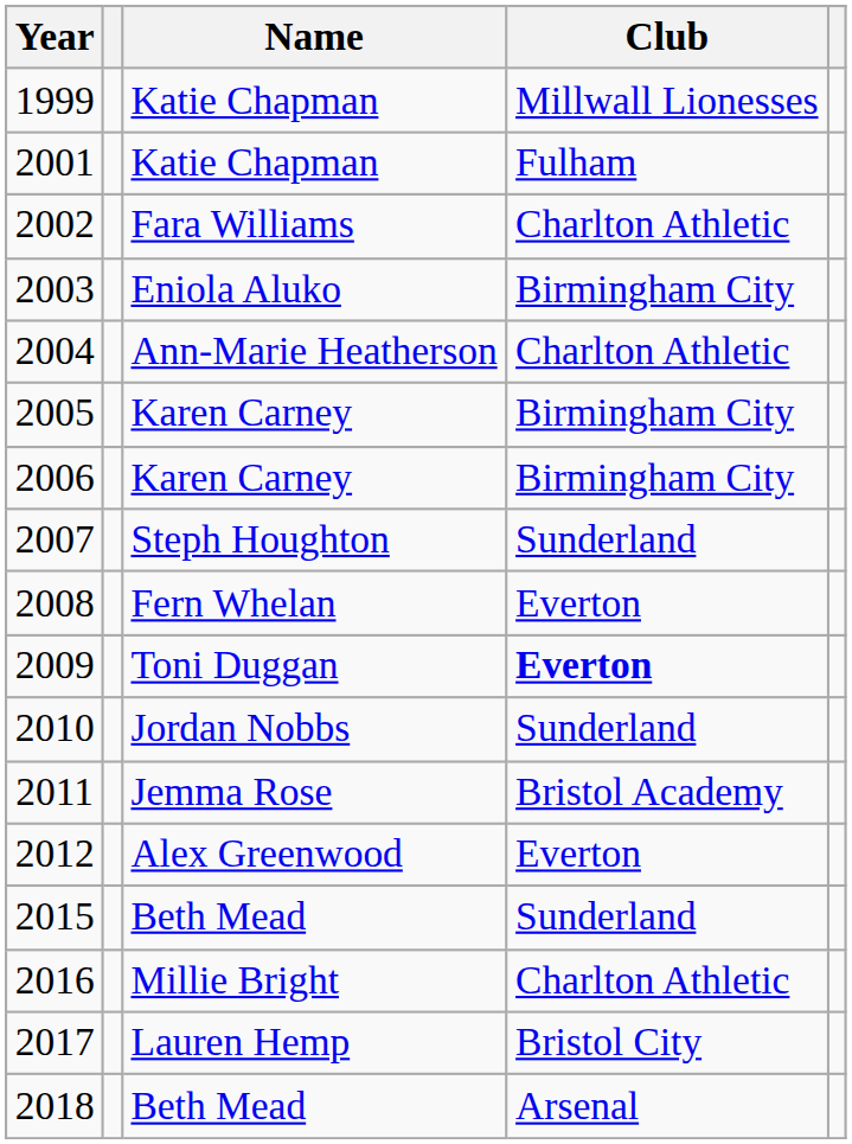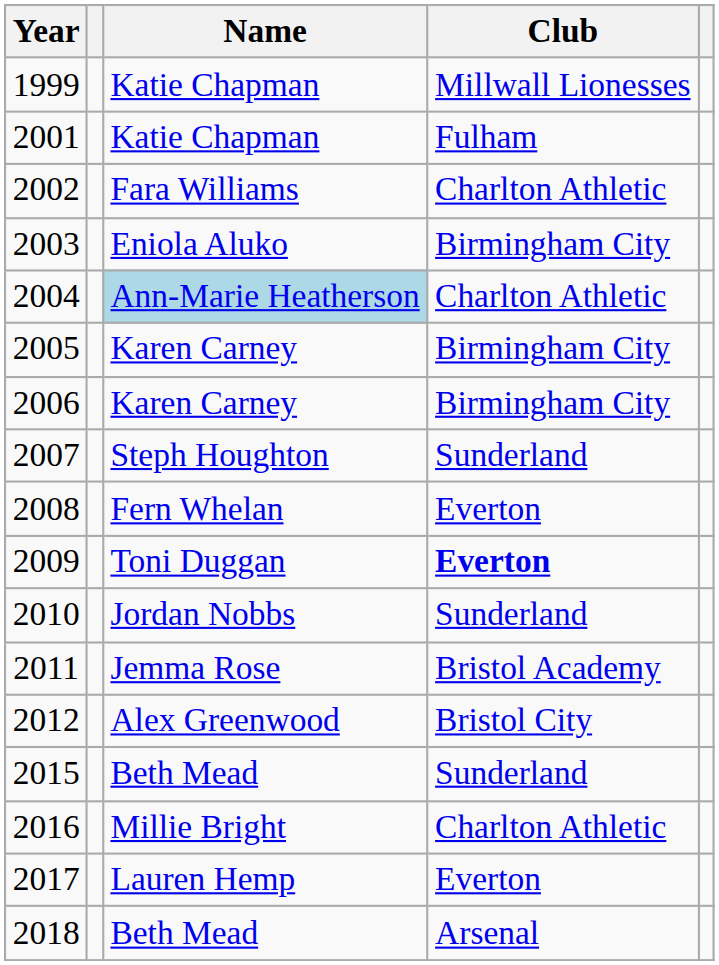2004 | Name: no background -> lightblue background
2012 | Club: Everton -> Bristol City
2017 | Club: Bristol City -> Everton
